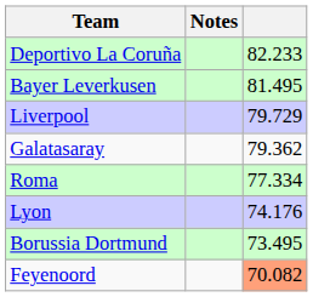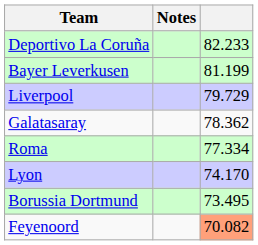Bayer Leverkusen | column 3: 81.495 -> 81.199
Galatasaray | column 3: 79.362 -> 78.362
Lyon | column 3: 74.176 -> 74.170
